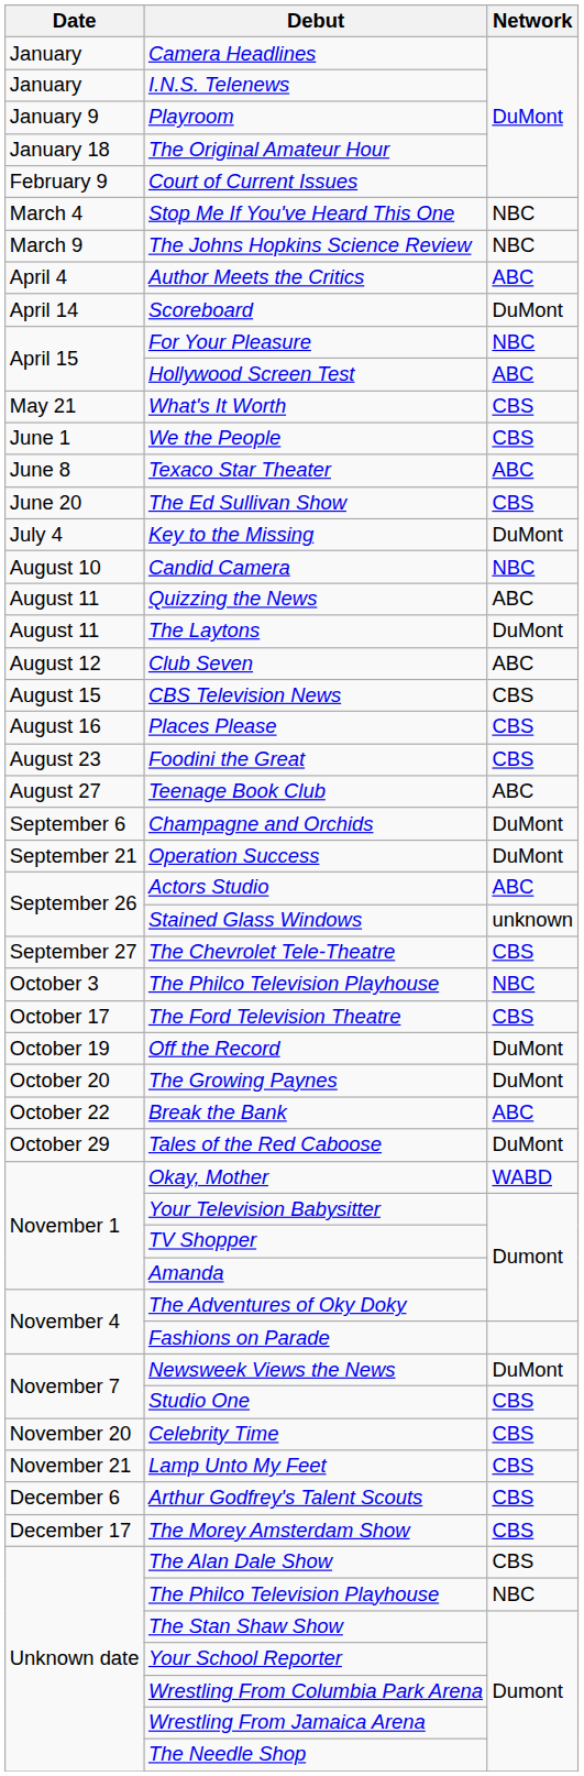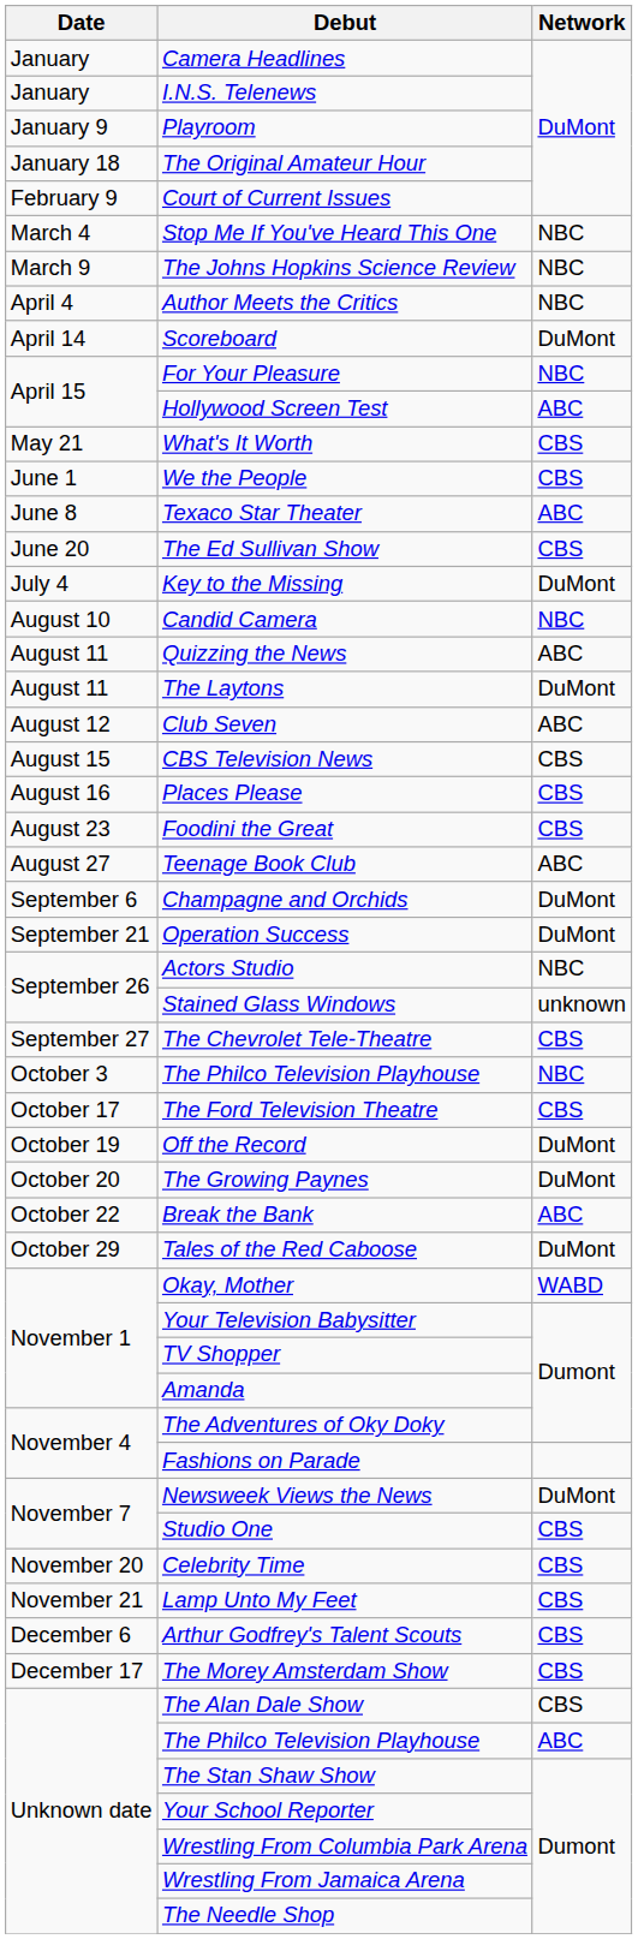Author Meets the Critics | Network: ABC -> NBC
Actors Studio | Network: ABC -> NBC
Unknown date / The Philco Television Playhouse | Network: NBC -> ABC
